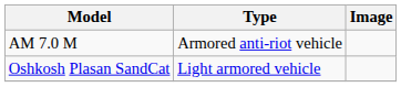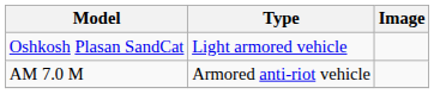rows swapped: AM 7.0 M <-> Oshkosh Plasan SandCat
